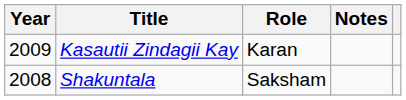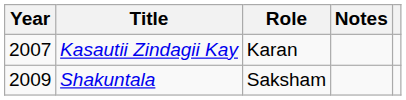Kasautii Zindagii Kay | Year: 2009 -> 2007
Shakuntala | Year: 2008 -> 2009
